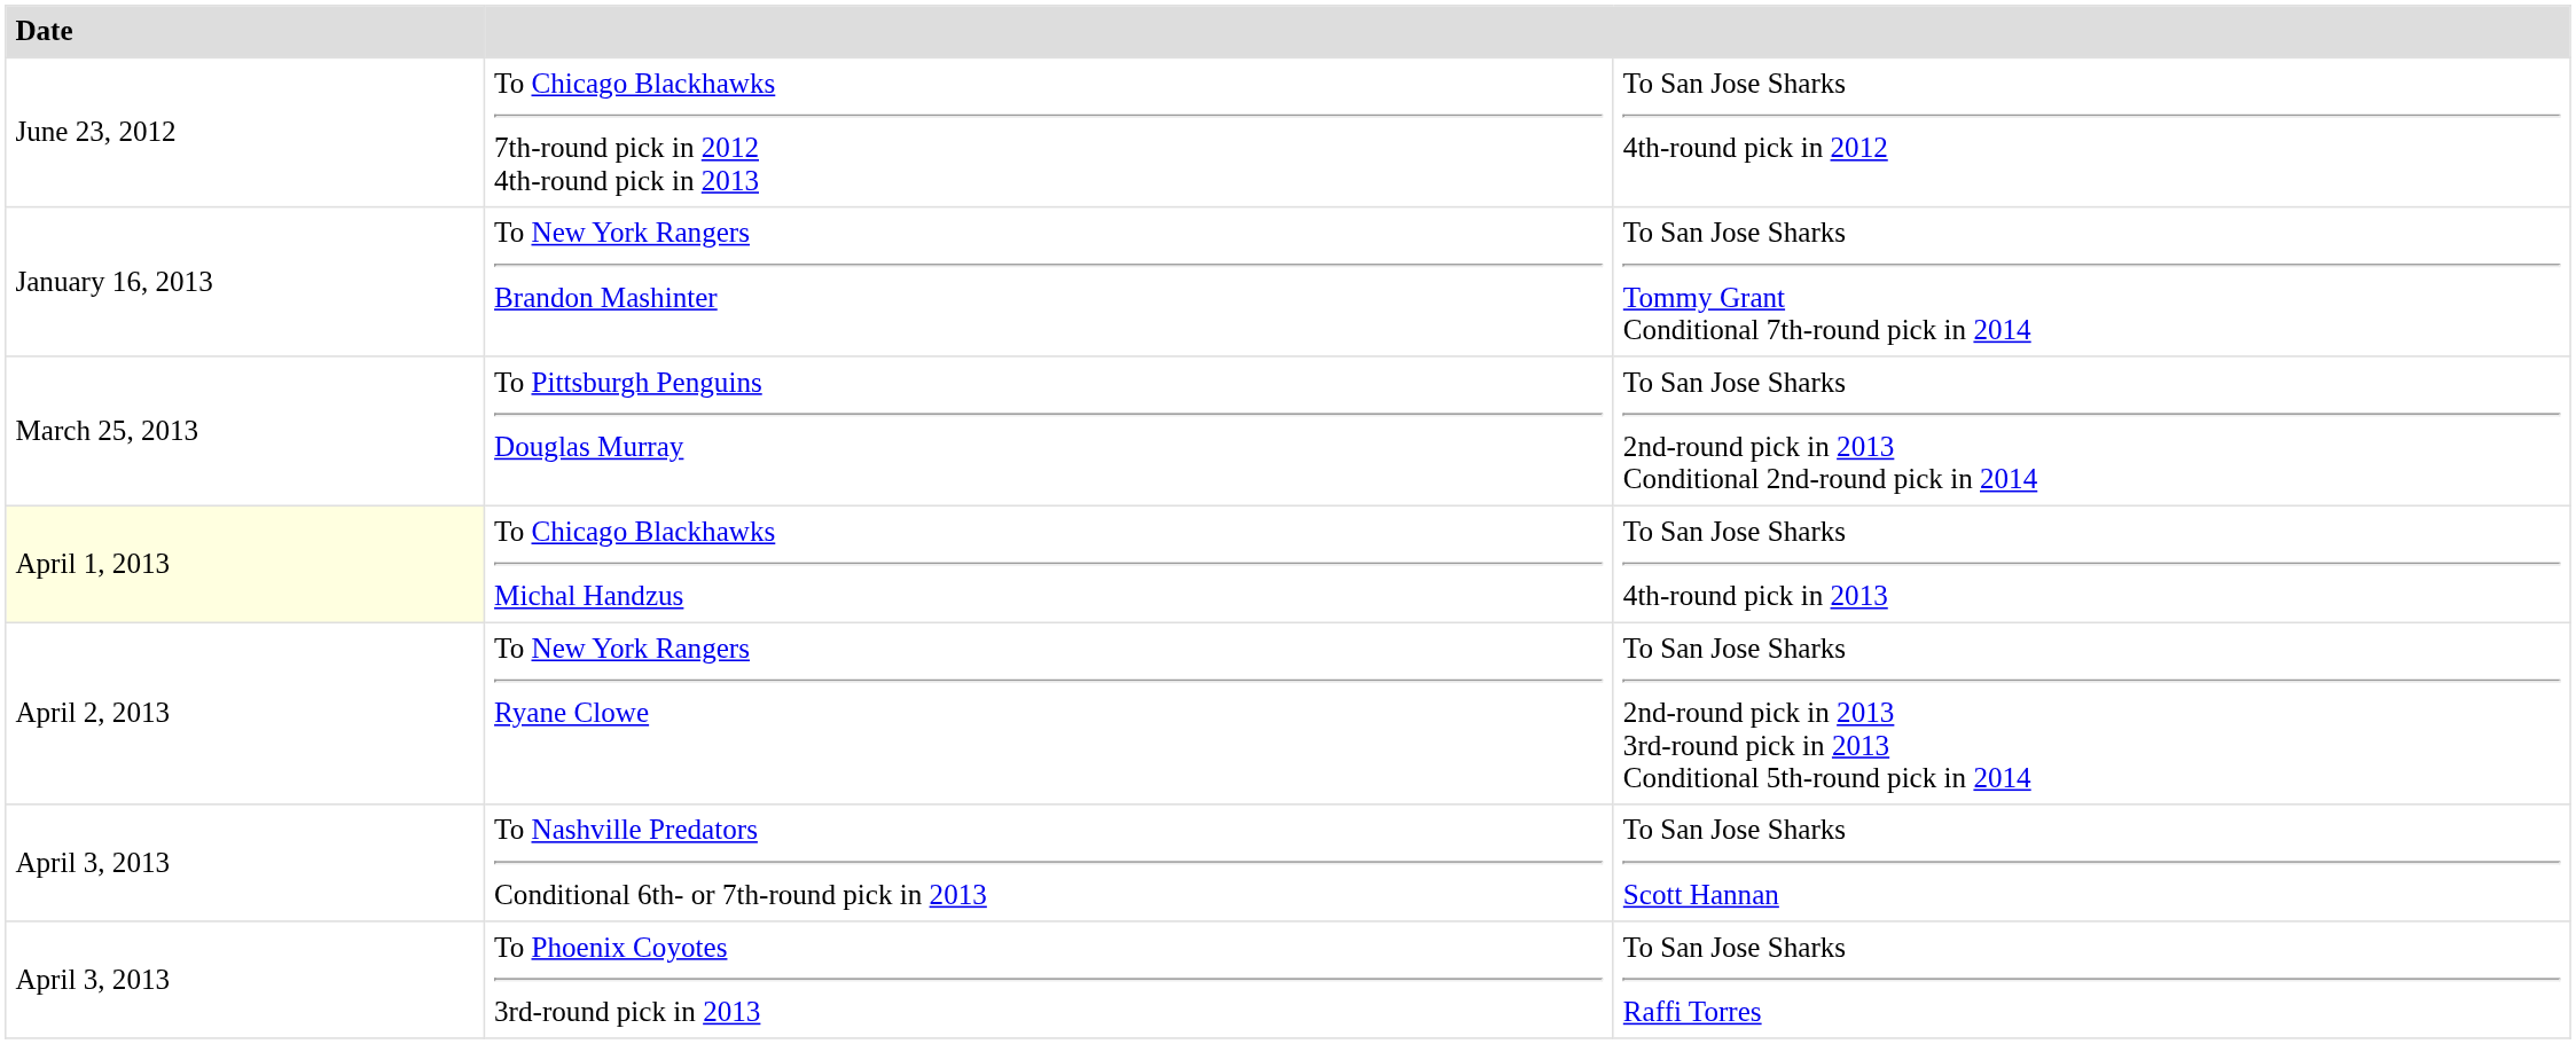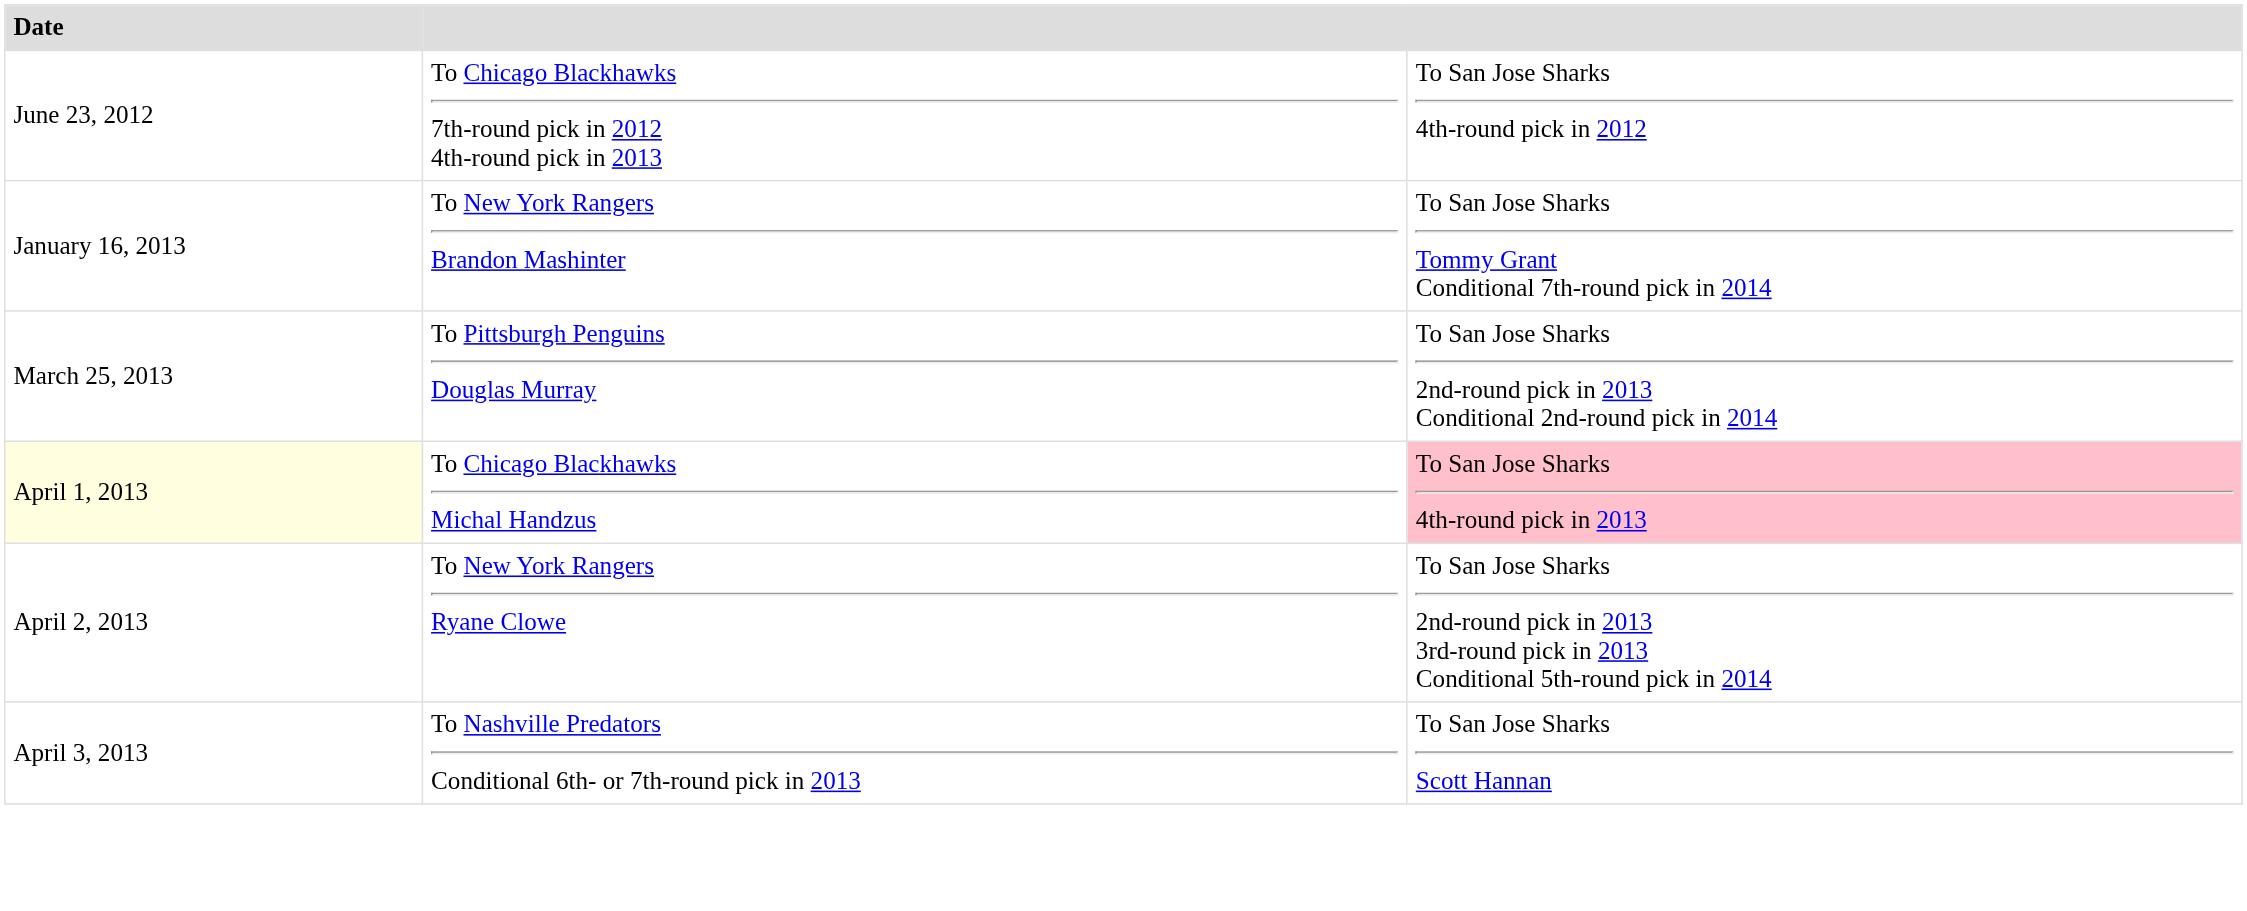To Chicago Blackhawks Michal Handzus | column 3: no background -> pink background
- row: April 3, 2013 | To Phoenix Coyotes 3rd-round pick in 2013 | To San Jose Sharks Raffi Torres
